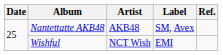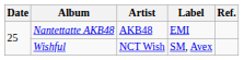Nantettatte AKB48 | Label: SM, Avex -> EMI
Wishful | Label: EMI -> SM, Avex
